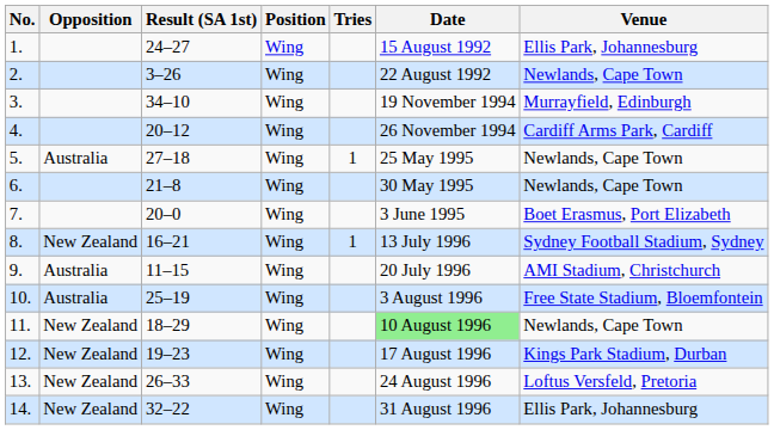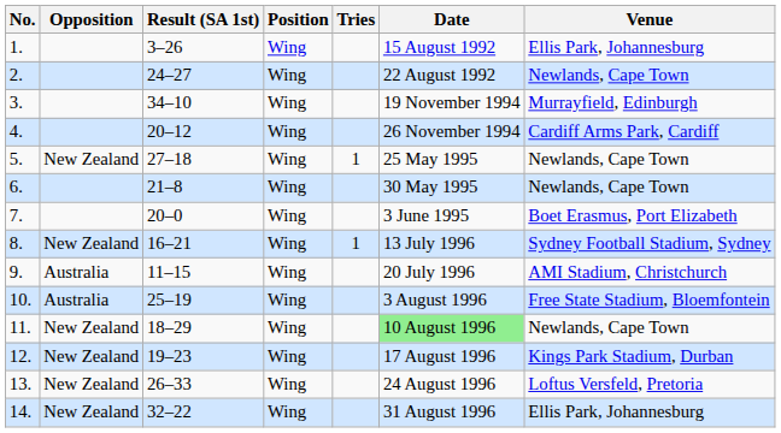1. | Result (SA 1st): 24–27 -> 3–26
2. | Result (SA 1st): 3–26 -> 24–27
5. | Opposition: Australia -> New Zealand
